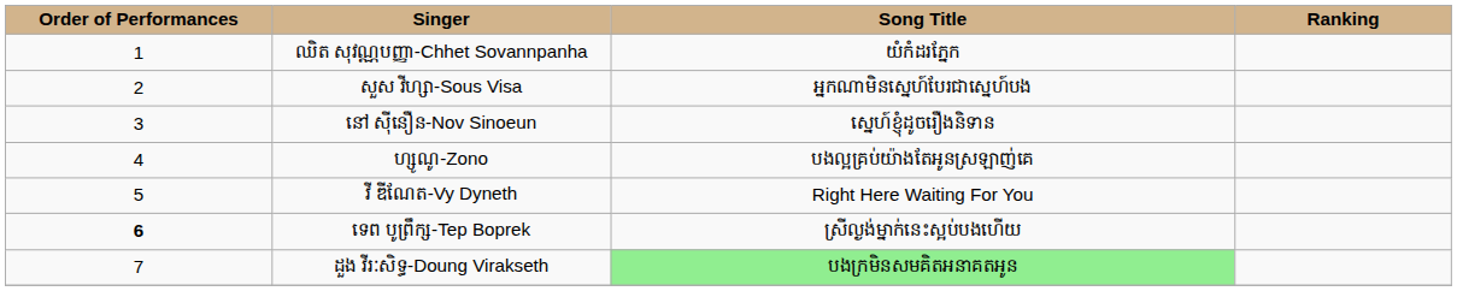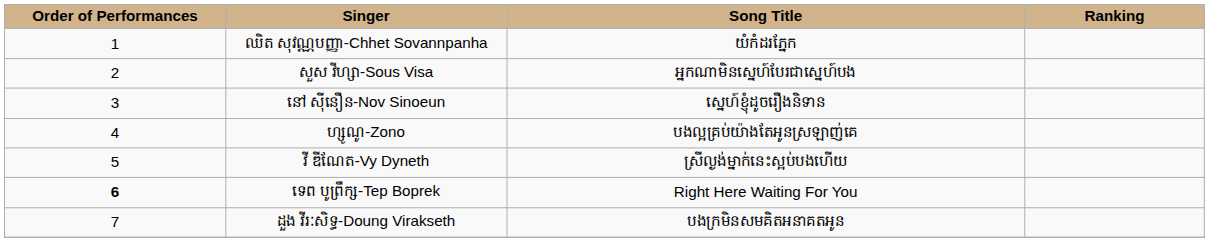វី ឌីណែត-Vy Dyneth | Song Title: Right Here Waiting For You -> ស្រីល្ងង់ម្នាក់នេះស្អប់បងហើយ
ទេព បូព្រឹក្ស-Tep Boprek | Song Title: ស្រីល្ងង់ម្នាក់នេះស្អប់បងហើយ -> Right Here Waiting For You
ដួង វីរៈសិទ្ធ-Doung Virakseth | Song Title: lightgreen background -> no background
